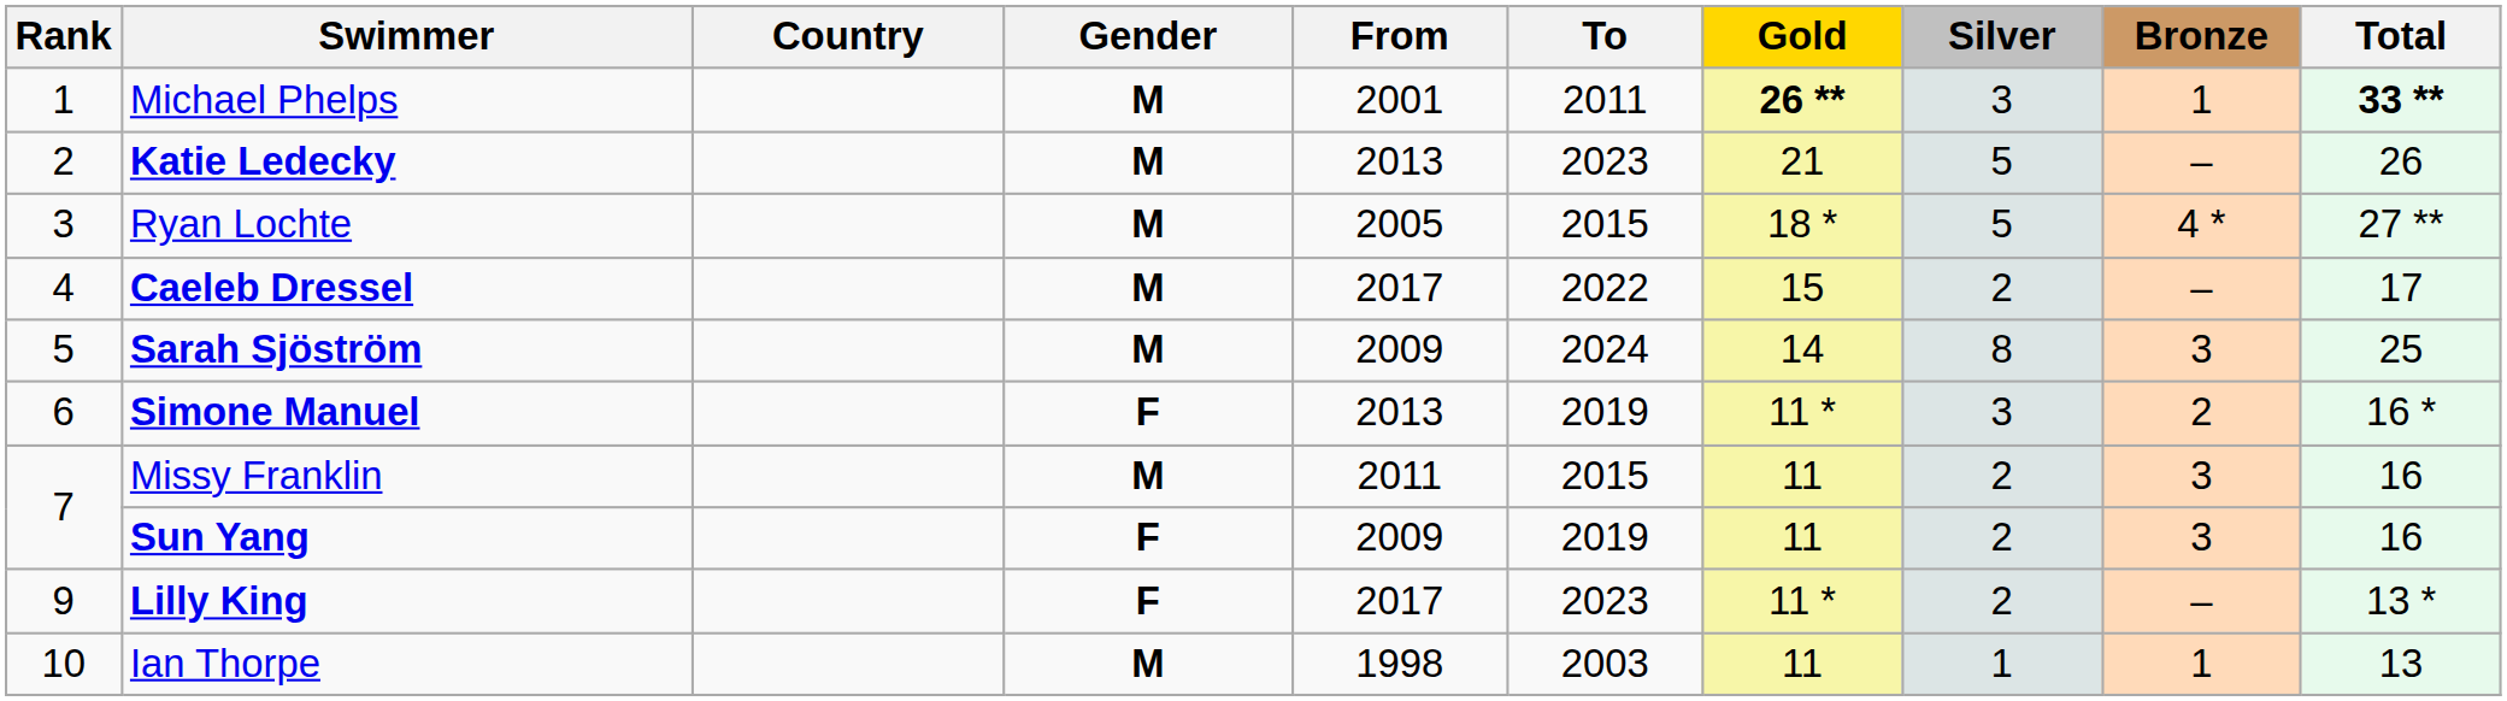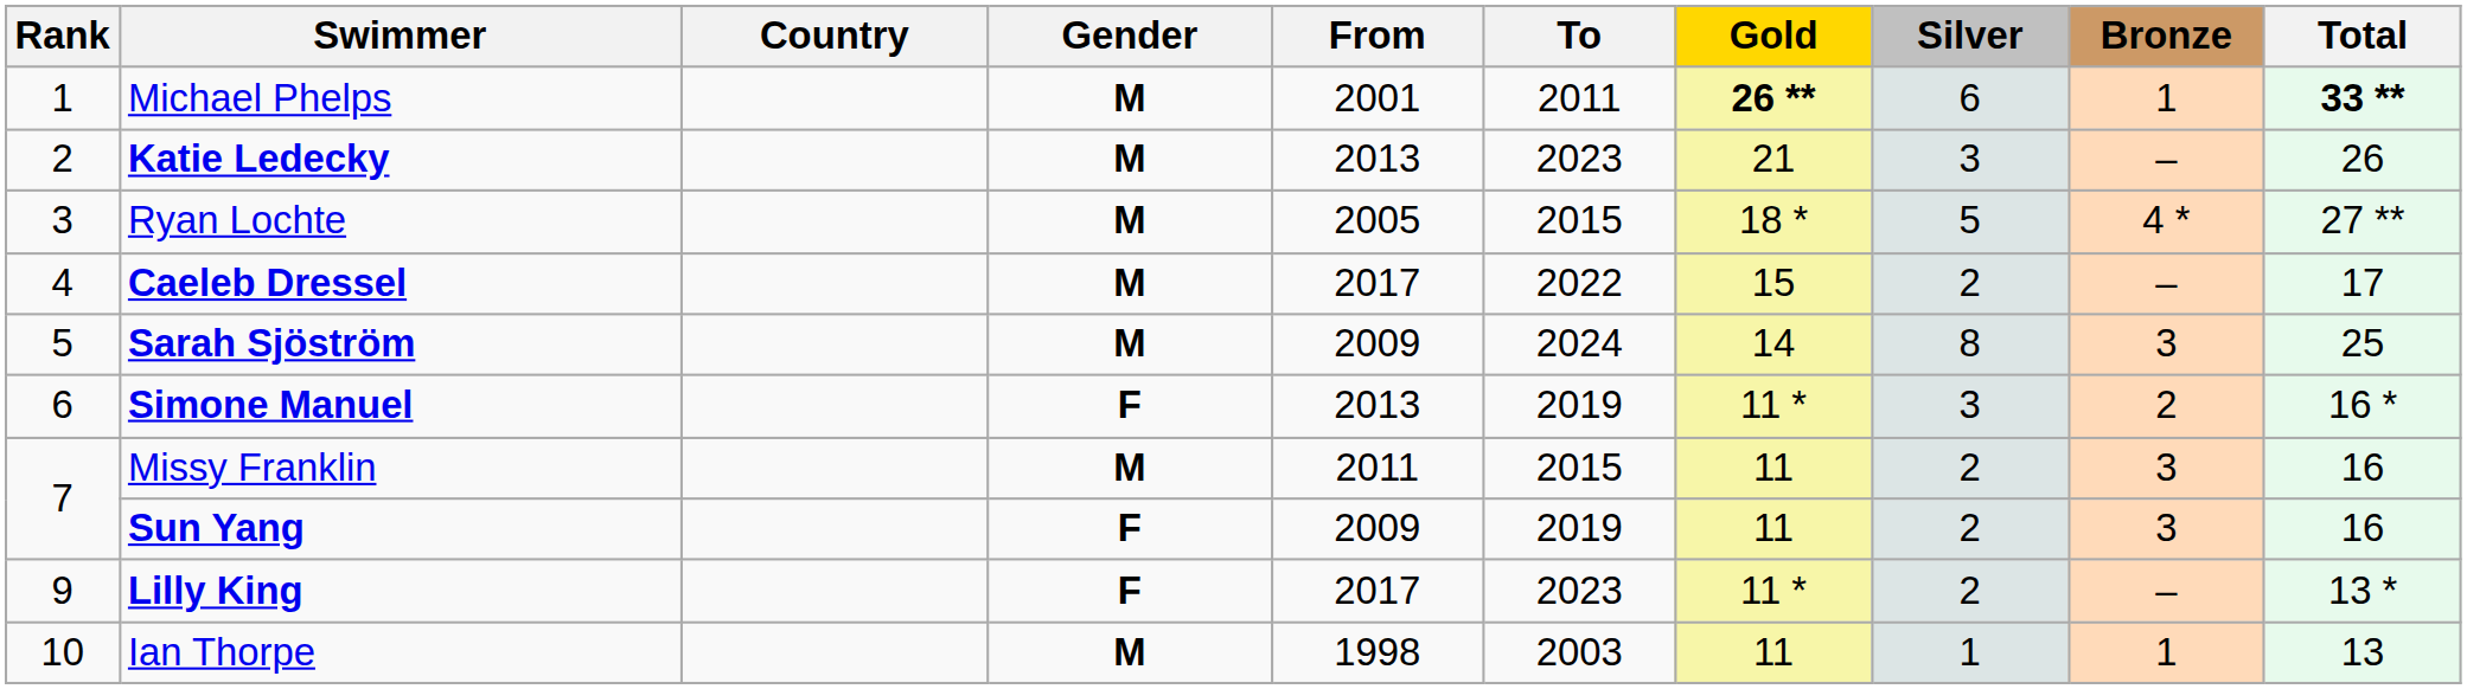Michael Phelps | Silver: 3 -> 6
Katie Ledecky | Silver: 5 -> 3
